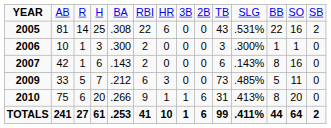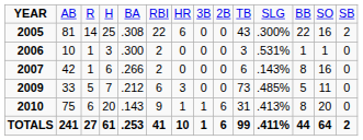2005 | column 11: .531% -> .300%
2006 | column 11: .300% -> .531%
2007 | column 5: .143 -> .266
2010 | column 5: .266 -> .143
